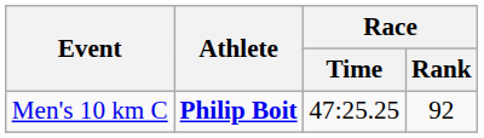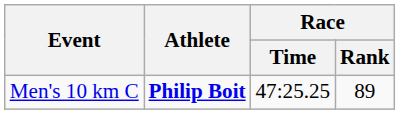Men's 10 km C | Race / Rank: 92 -> 89
